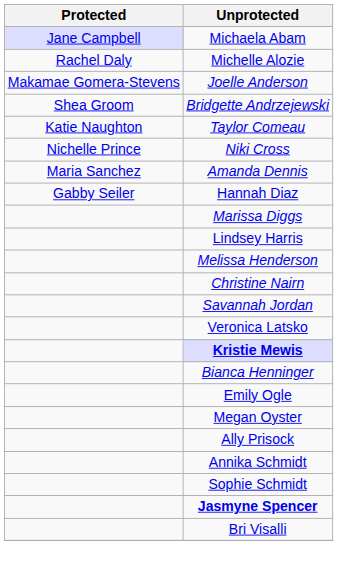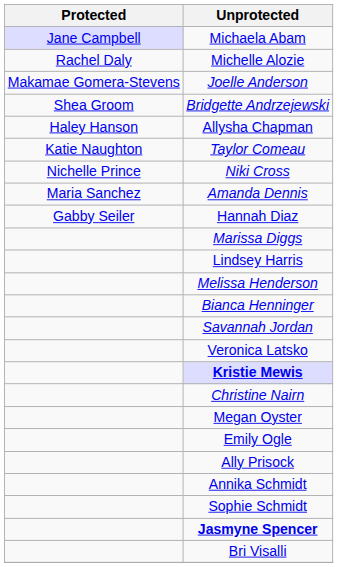+ row: Haley Hanson | Allysha Chapman
rows swapped: Bianca Henninger <-> Christine Nairn
rows swapped: Emily Ogle <-> Megan Oyster
